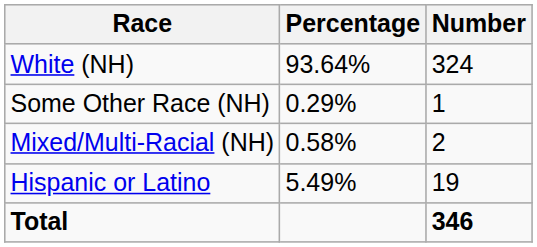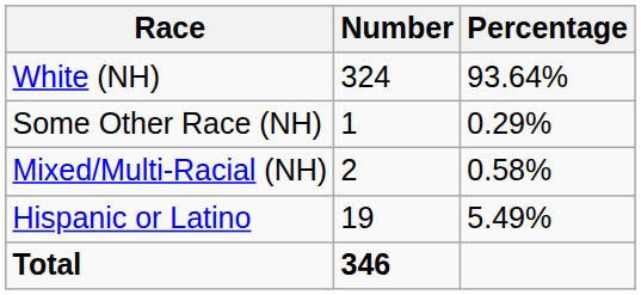columns swapped: Number <-> Percentage
